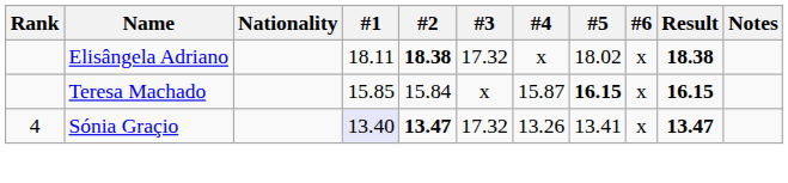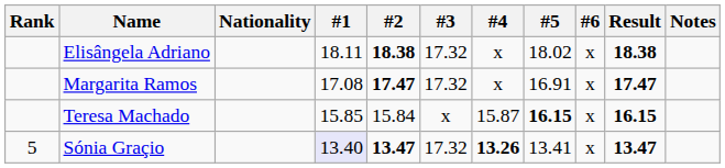+ row: Margarita Ramos | 17.08 | 17.47 | 17.32 | x | 16.91 | x | 17.47
Sónia Graçio | Rank: 4 -> 5
Sónia Graçio | #4: normal -> bold
